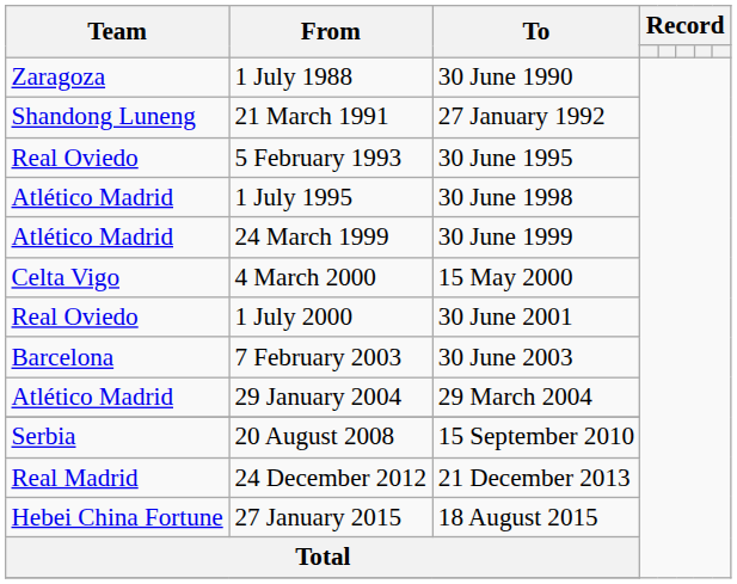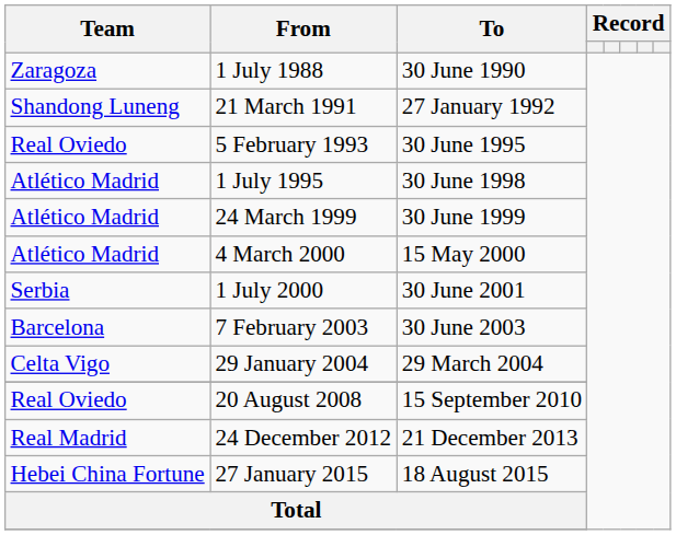4 March 2000 | Team: Celta Vigo -> Atlético Madrid
1 July 2000 | Team: Real Oviedo -> Serbia
29 January 2004 | Team: Atlético Madrid -> Celta Vigo
20 August 2008 | Team: Serbia -> Real Oviedo
